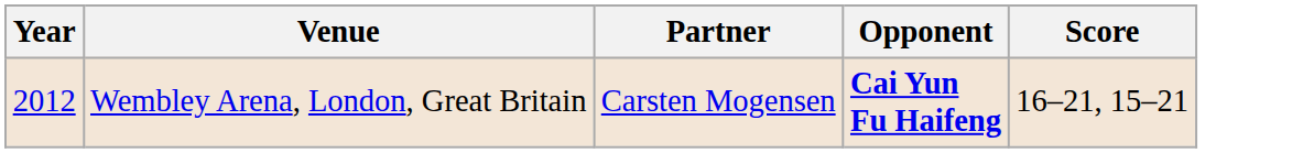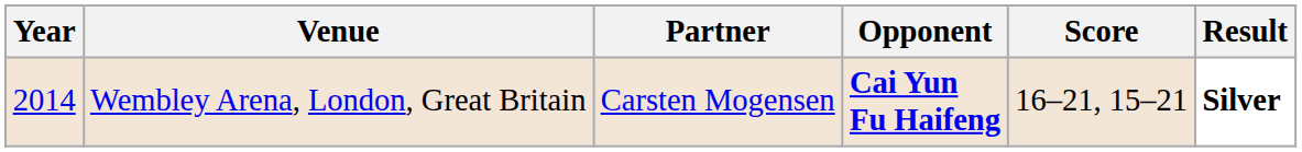+ column: Result | Silver
Wembley Arena, London, Great Britain | Year: 2012 -> 2014
